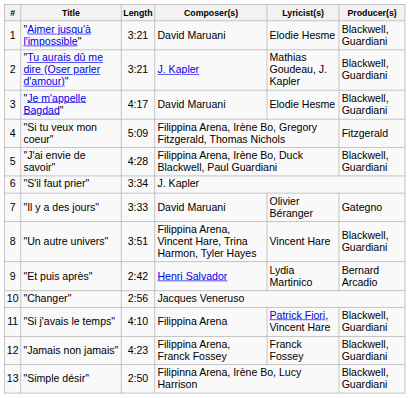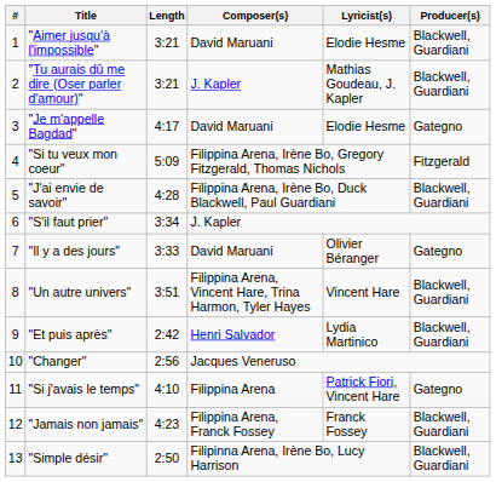"Je m'appelle Bagdad" | Producer(s): Blackwell, Guardiani -> Gategno
"Et puis après" | Producer(s): Bernard Arcadio -> Blackwell, Guardiani
"Si j'avais le temps" | Producer(s): Blackwell, Guardiani -> Gategno
